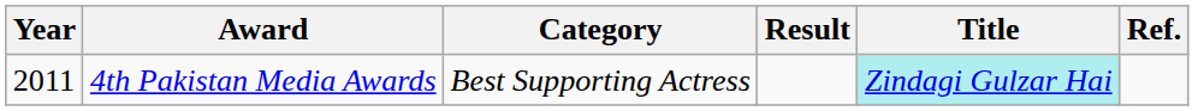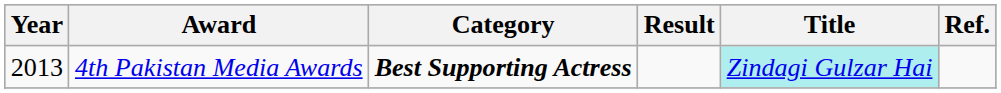4th Pakistan Media Awards | Year: 2011 -> 2013
4th Pakistan Media Awards | Category: normal -> bold
